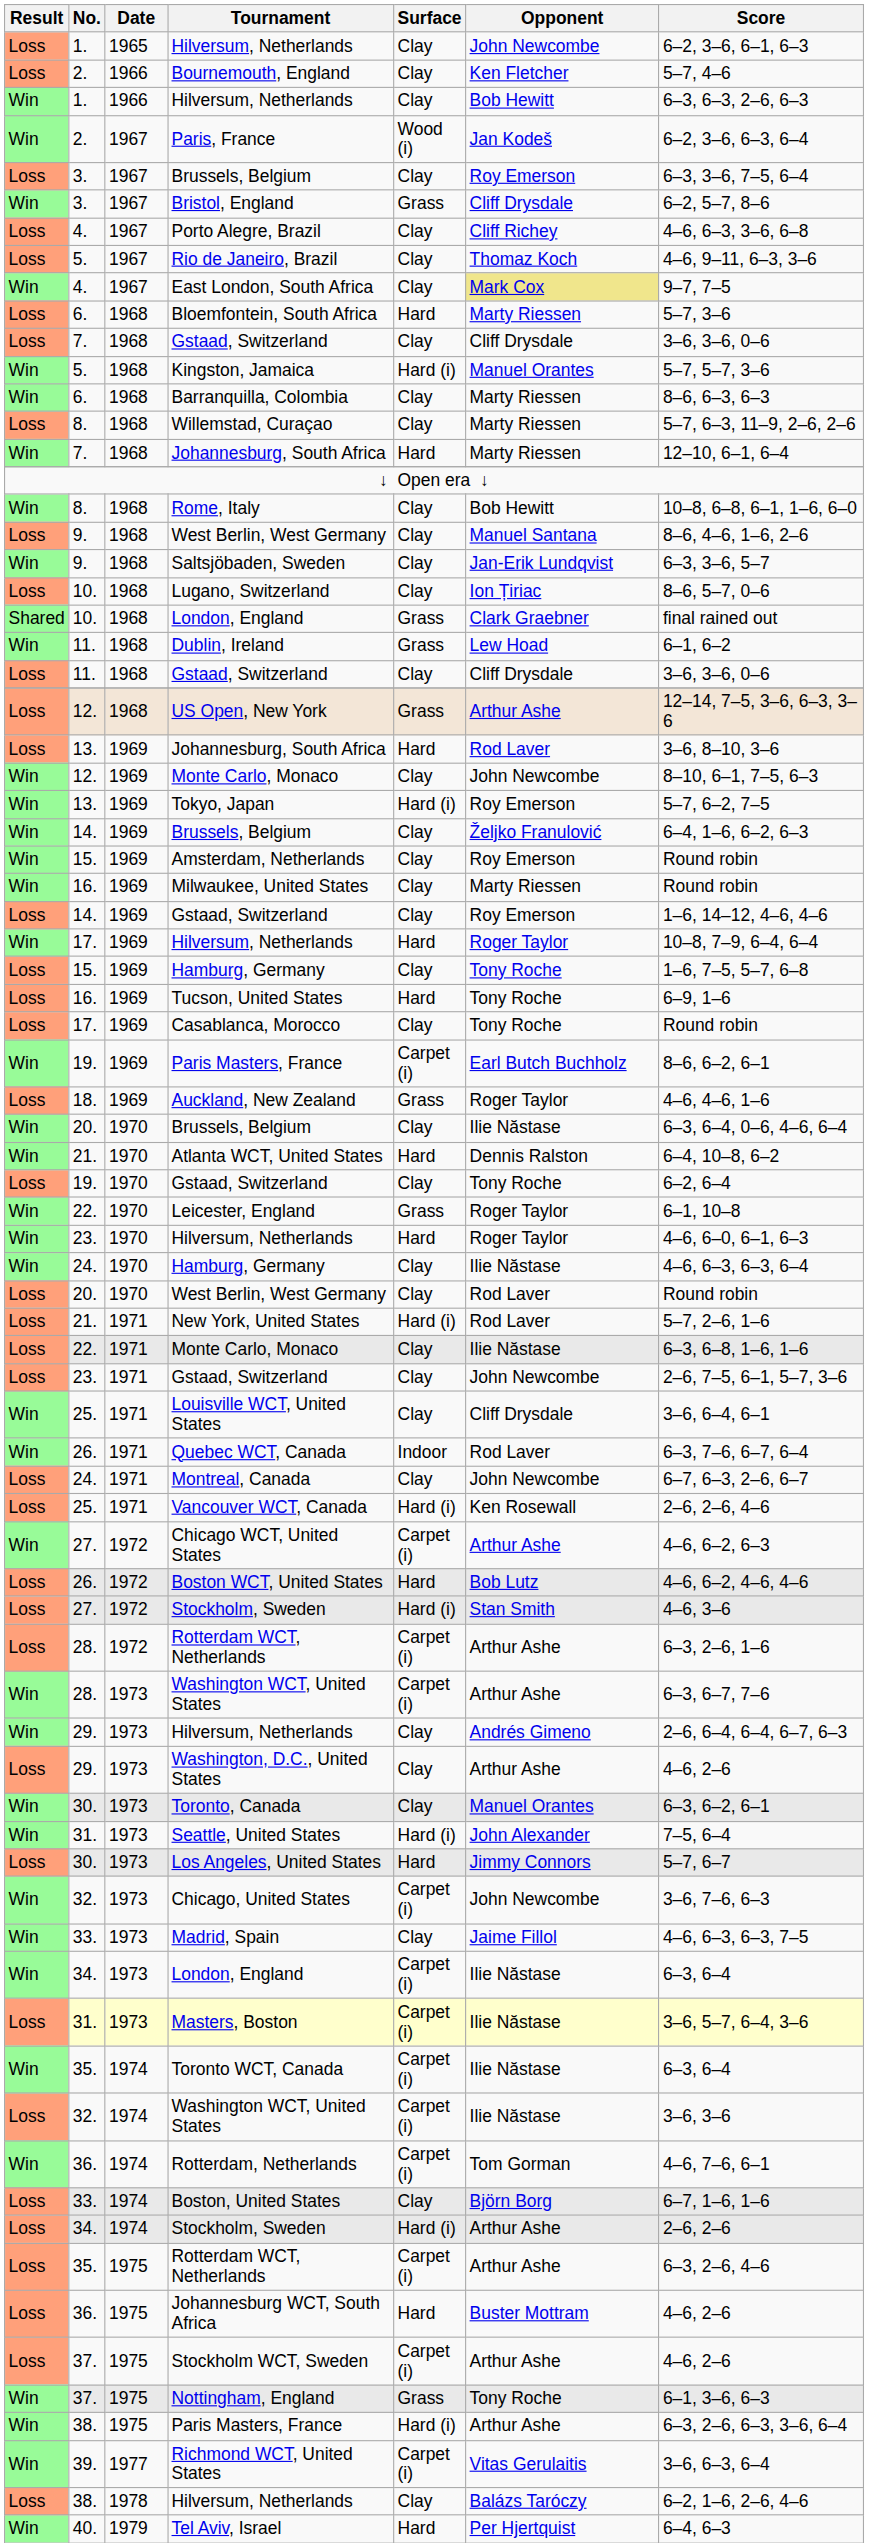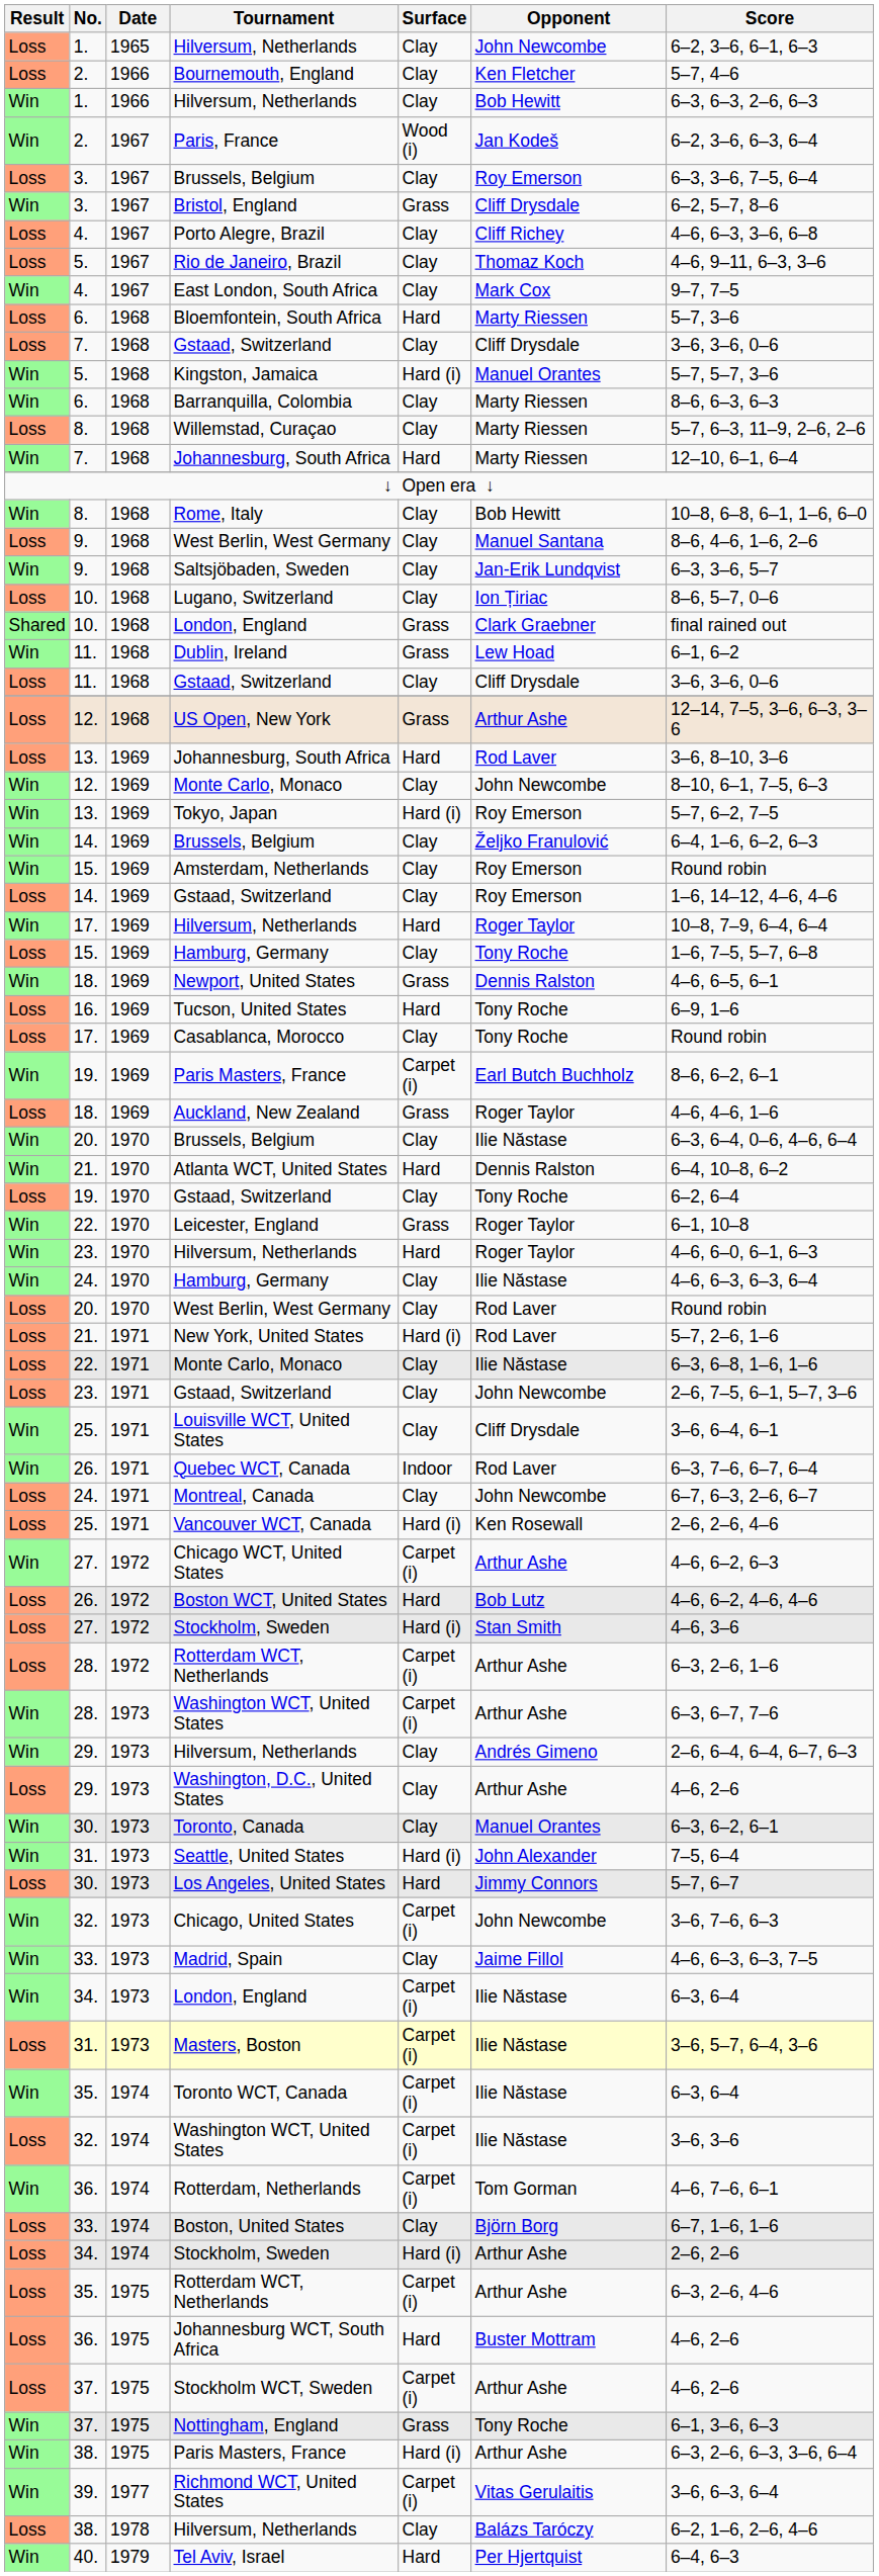East London, South Africa | Opponent: khaki background -> no background
- row: Win | 16. | 1969 | Milwaukee, United States | Clay | Marty Riessen | Round robin
+ row: Win | 18. | 1969 | Newport, United States | Grass | Dennis Ralston | 4–6, 6–5, 6–1
